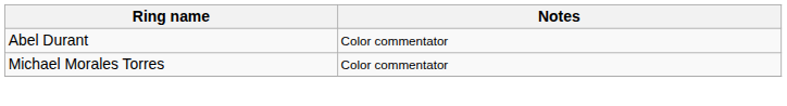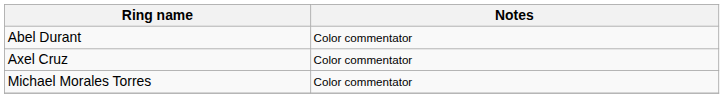+ row: Axel Cruz | Color commentator
